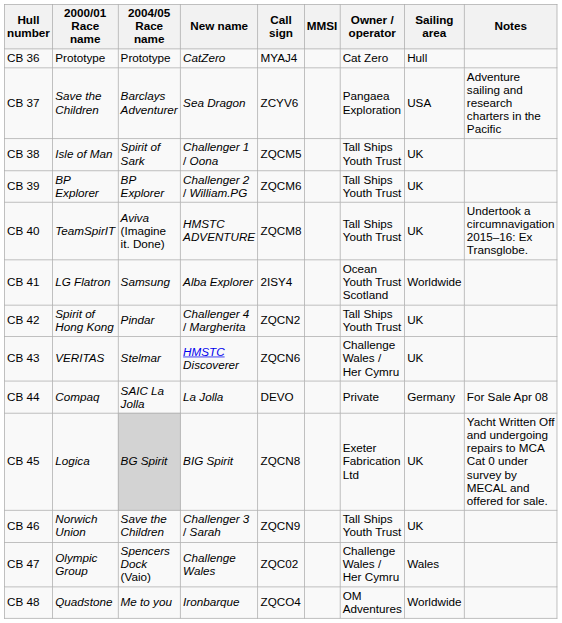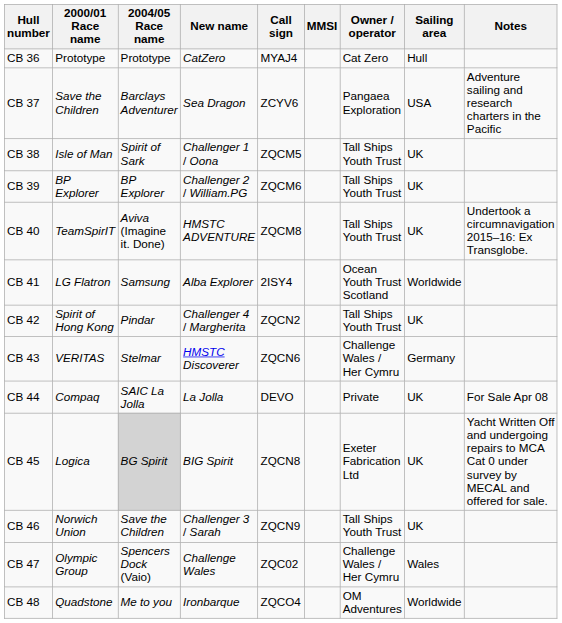CB 43 | Sailing area: UK -> Germany
CB 44 | Sailing area: Germany -> UK
